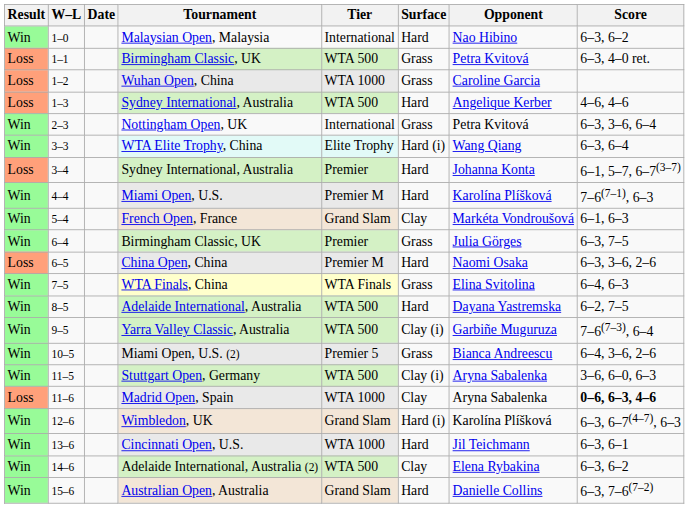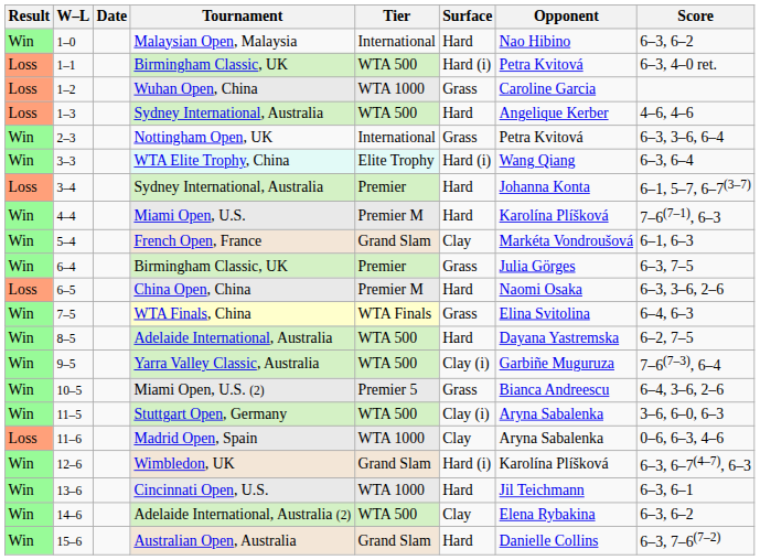1–1 / Birmingham Classic, UK | Surface: Grass -> Hard (i)
Madrid Open, Spain | Score: bold -> normal
